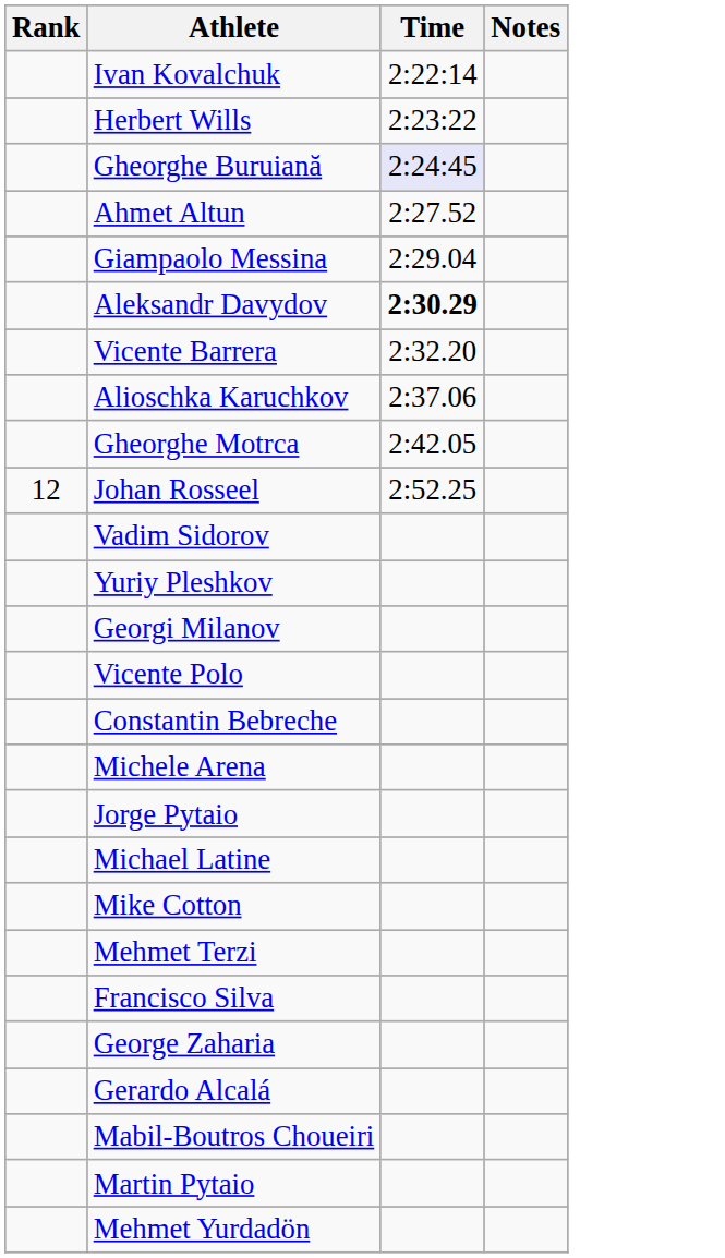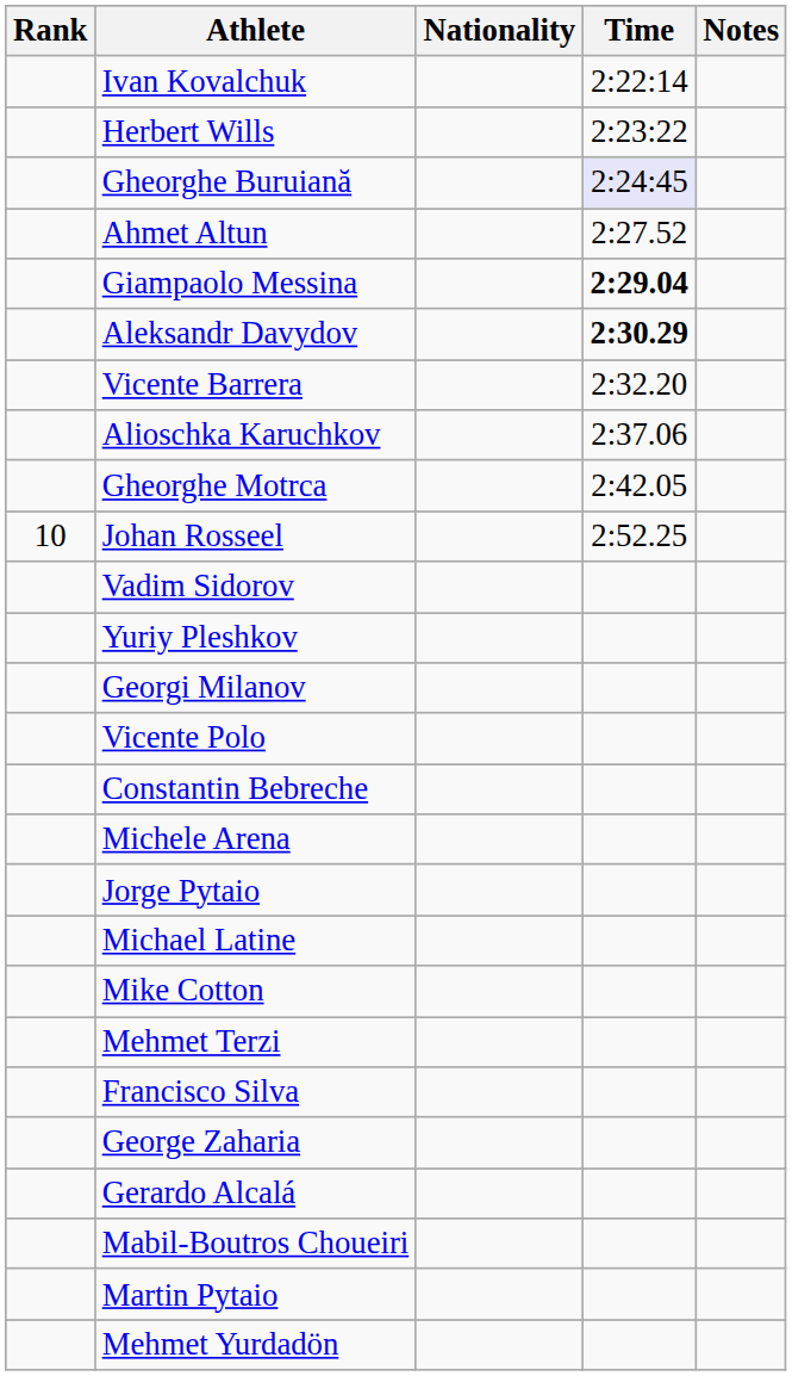+ column: Nationality
Giampaolo Messina | Time: normal -> bold
Johan Rosseel | Rank: 12 -> 10
